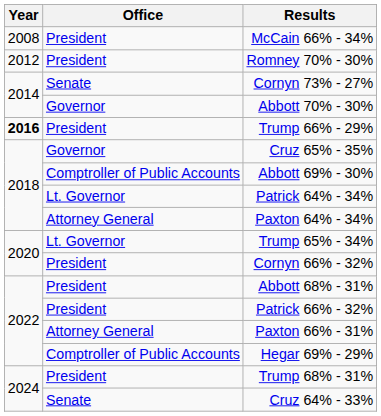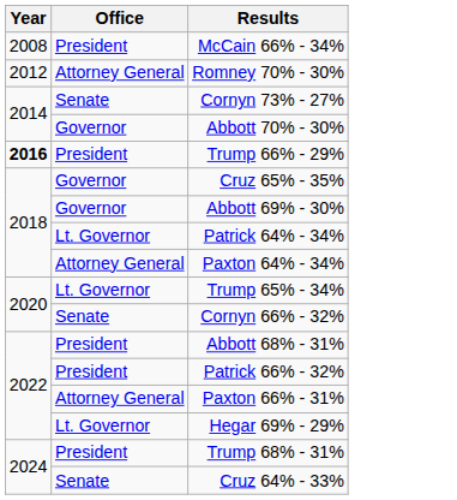Romney 70% - 30% | Office: President -> Attorney General
Abbott 69% - 30% | Office: Comptroller of Public Accounts -> Governor
Cornyn 66% - 32% | Office: President -> Senate
Hegar 69% - 29% | Office: Comptroller of Public Accounts -> Lt. Governor
